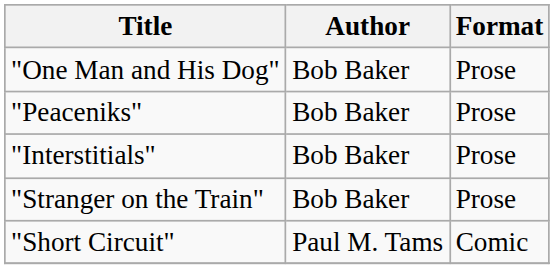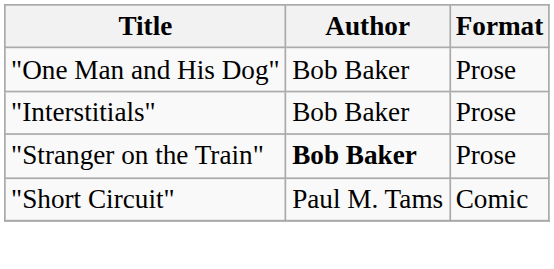- row: "Peaceniks" | Bob Baker | Prose
"Stranger on the Train" | Author: normal -> bold
